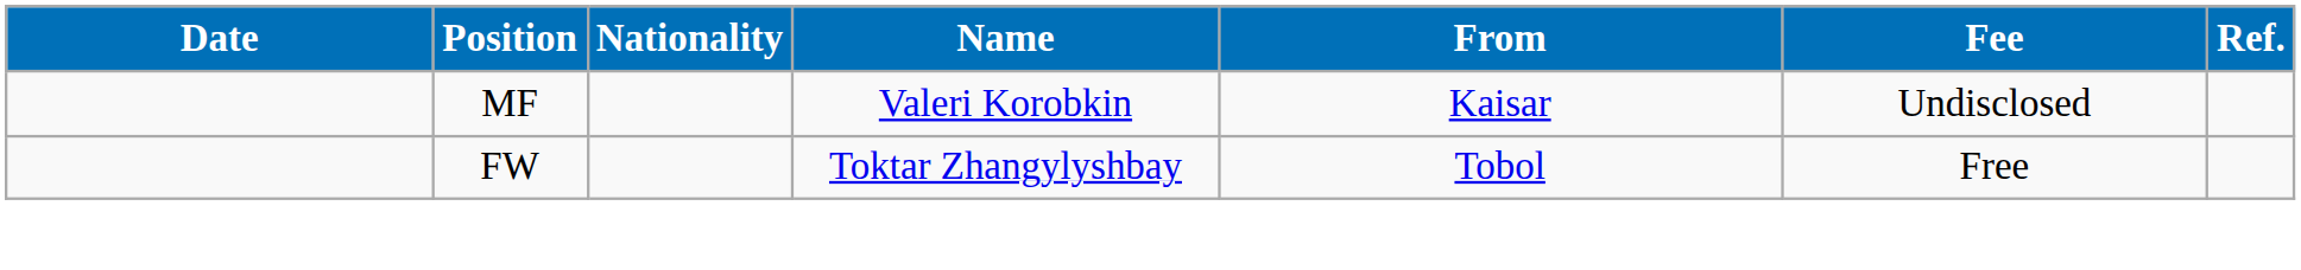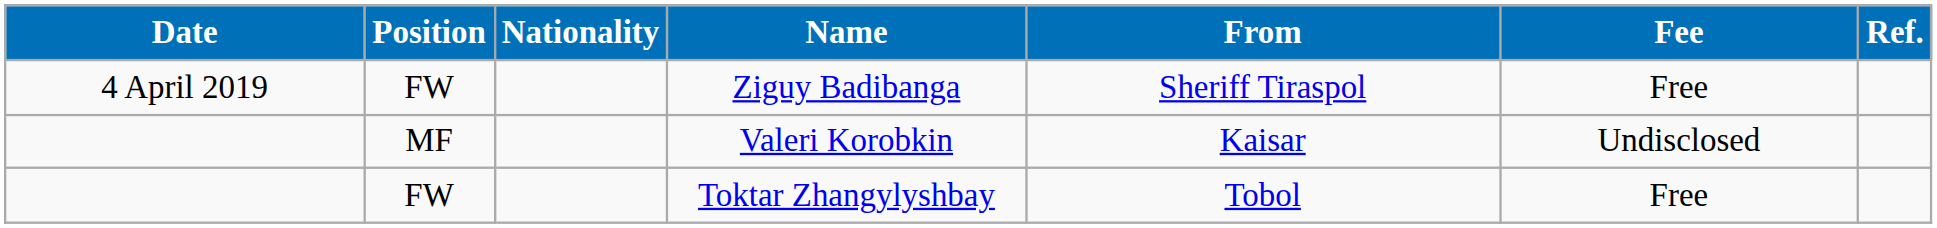+ row: 4 April 2019 | FW | Ziguy Badibanga | Sheriff Tiraspol | Free
